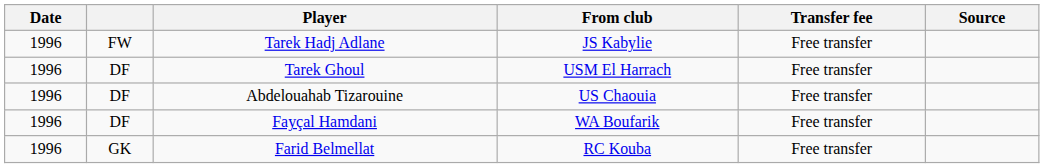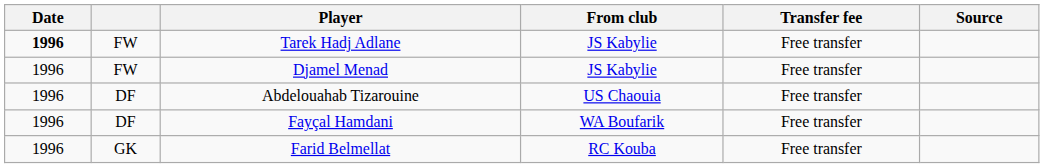Tarek Hadj Adlane | Date: normal -> bold
+ row: 1996 | FW | Djamel Menad | JS Kabylie | Free transfer
- row: 1996 | DF | Tarek Ghoul | USM El Harrach | Free transfer
